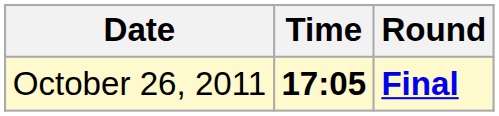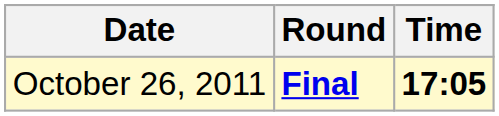columns swapped: Time <-> Round
